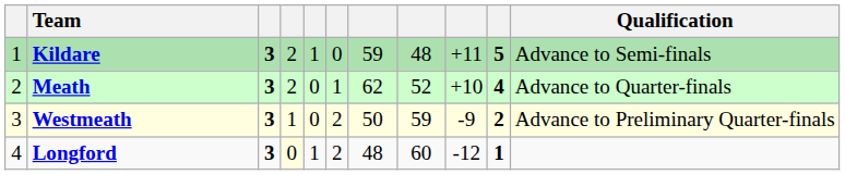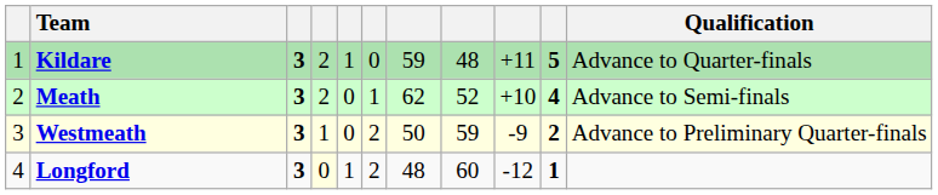Kildare | Qualification: Advance to Semi-finals -> Advance to Quarter-finals
Meath | Qualification: Advance to Quarter-finals -> Advance to Semi-finals
